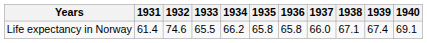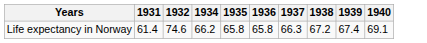- column: 1933 | 65.5
Life expectancy in Norway | 1937: 66.0 -> 66.3
Life expectancy in Norway | 1938: 67.1 -> 67.2
